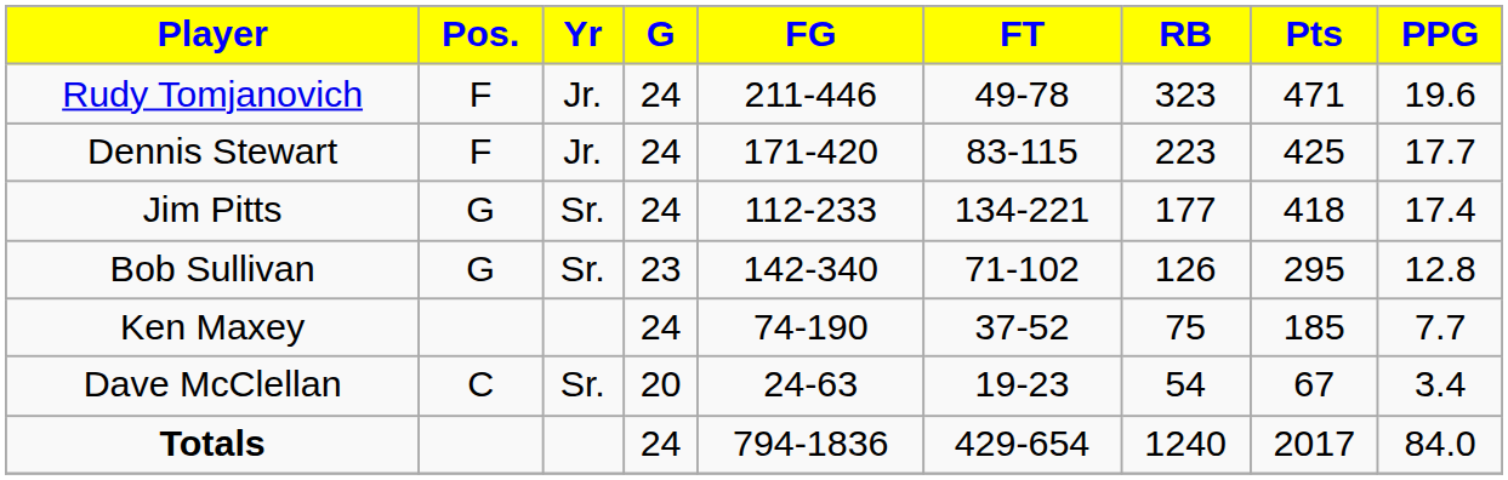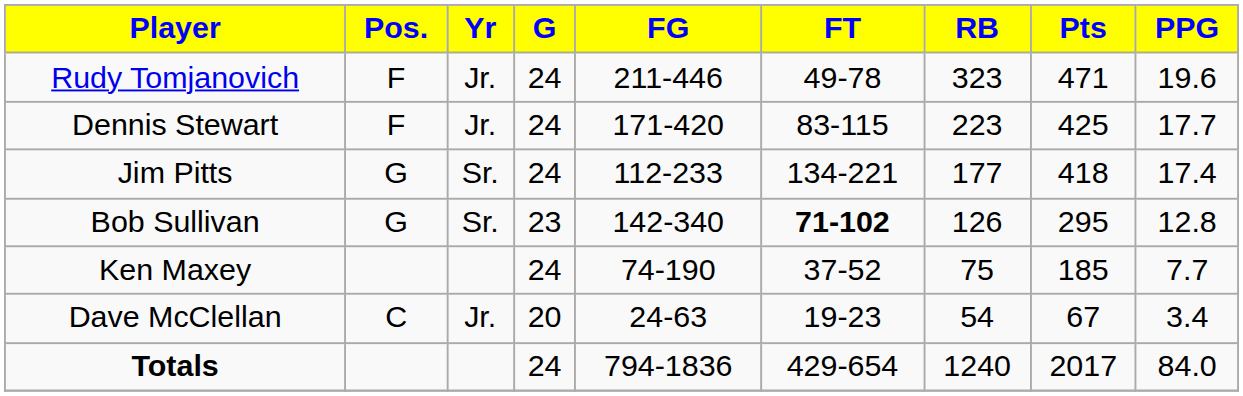Bob Sullivan | FT: normal -> bold
Dave McClellan | Yr: Sr. -> Jr.
